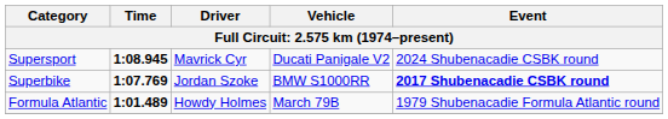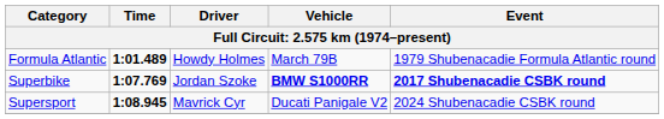rows swapped: Formula Atlantic <-> Supersport
Superbike | Vehicle: normal -> bold
